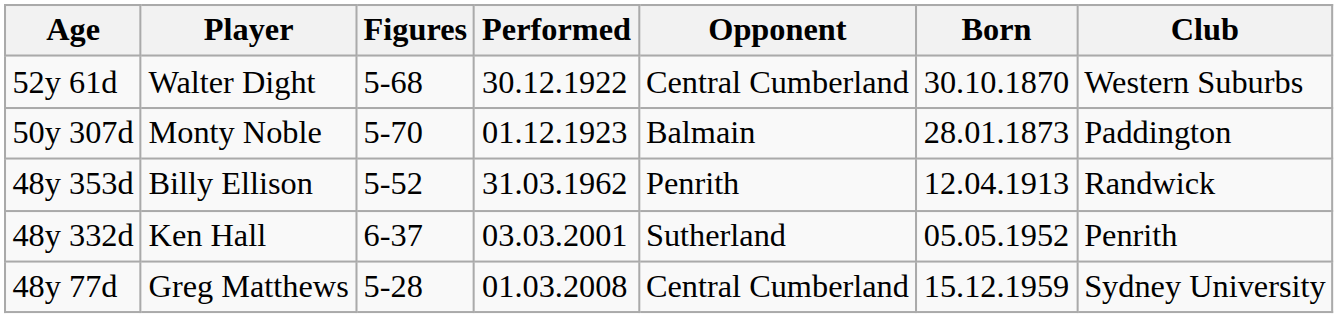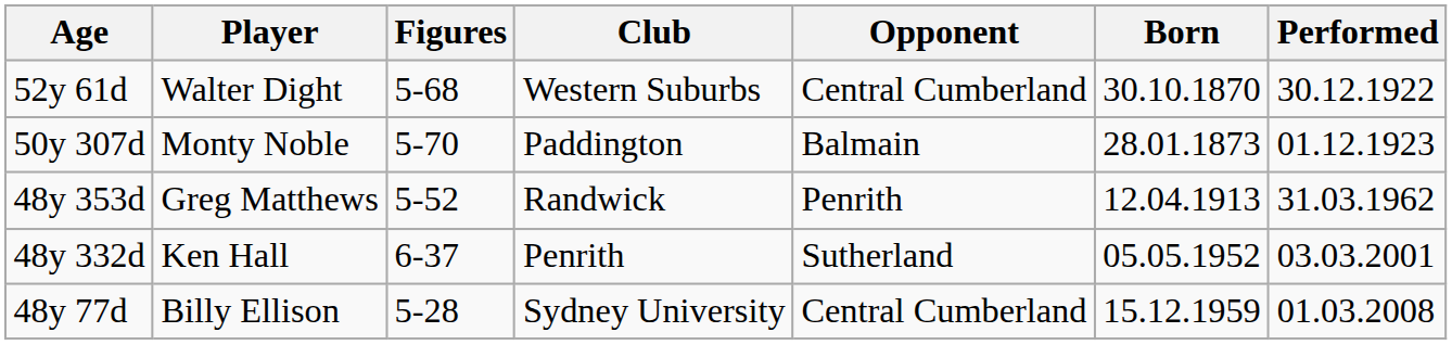columns swapped: Club <-> Performed
48y 353d | Player: Billy Ellison -> Greg Matthews
48y 77d | Player: Greg Matthews -> Billy Ellison
